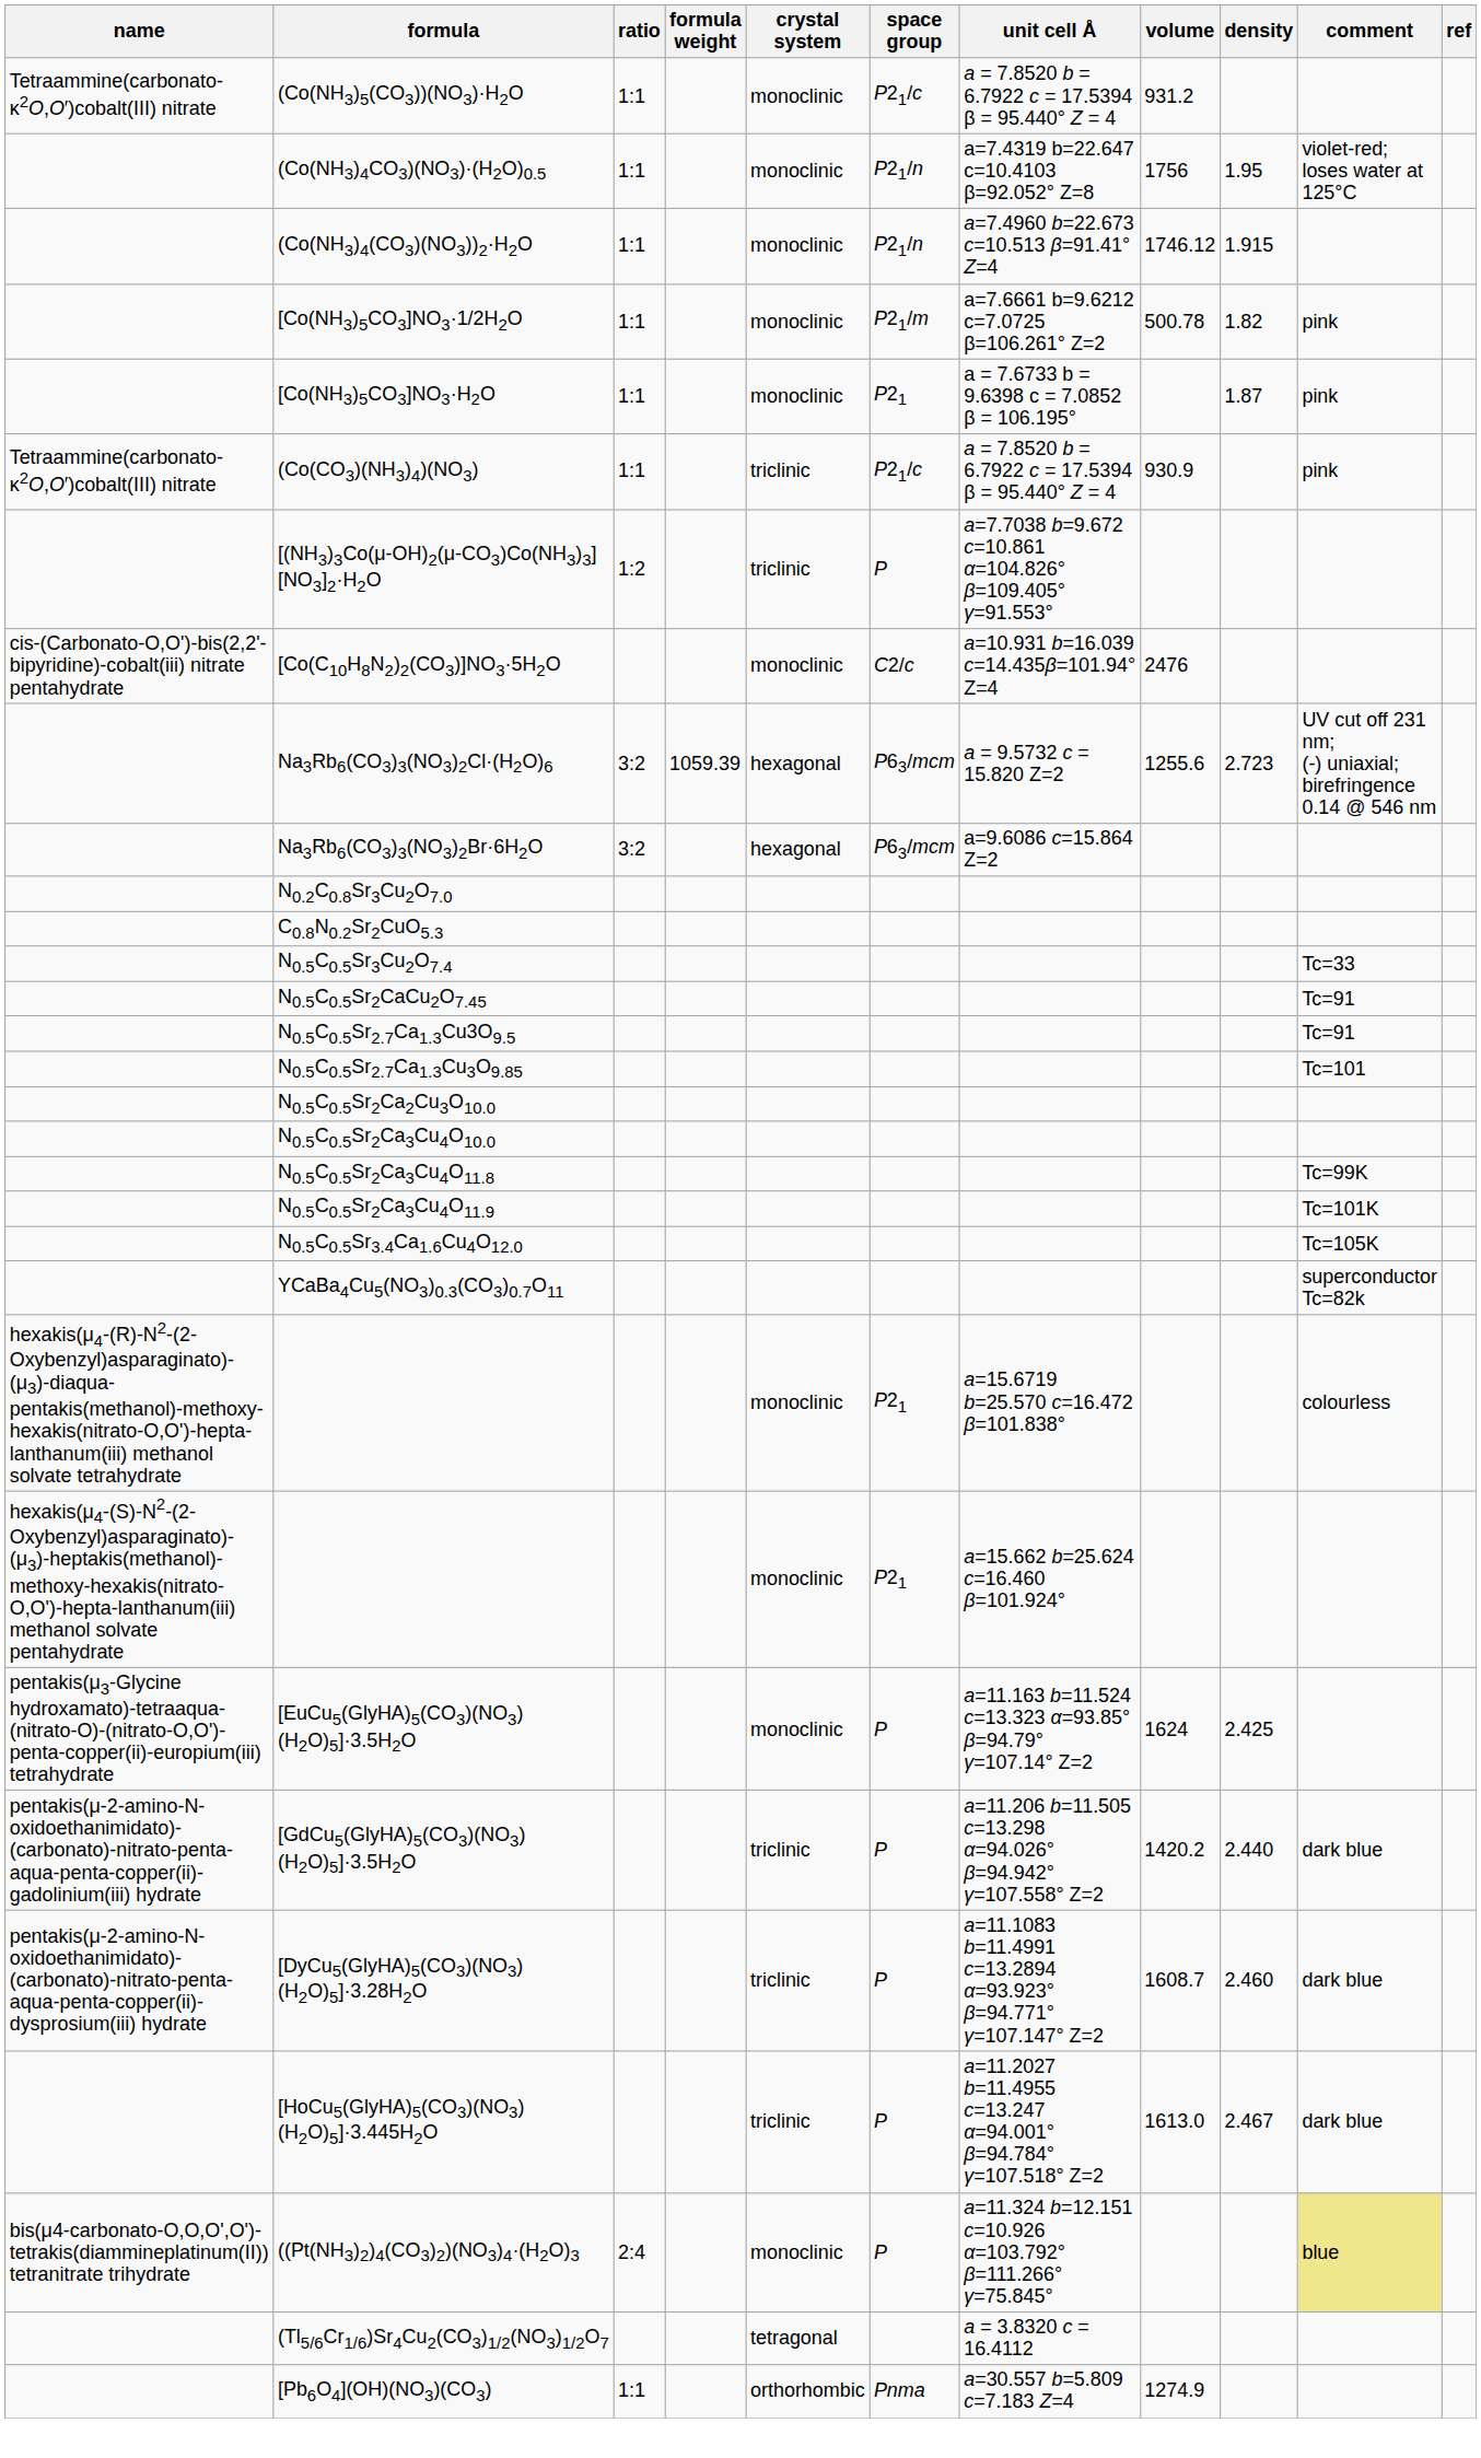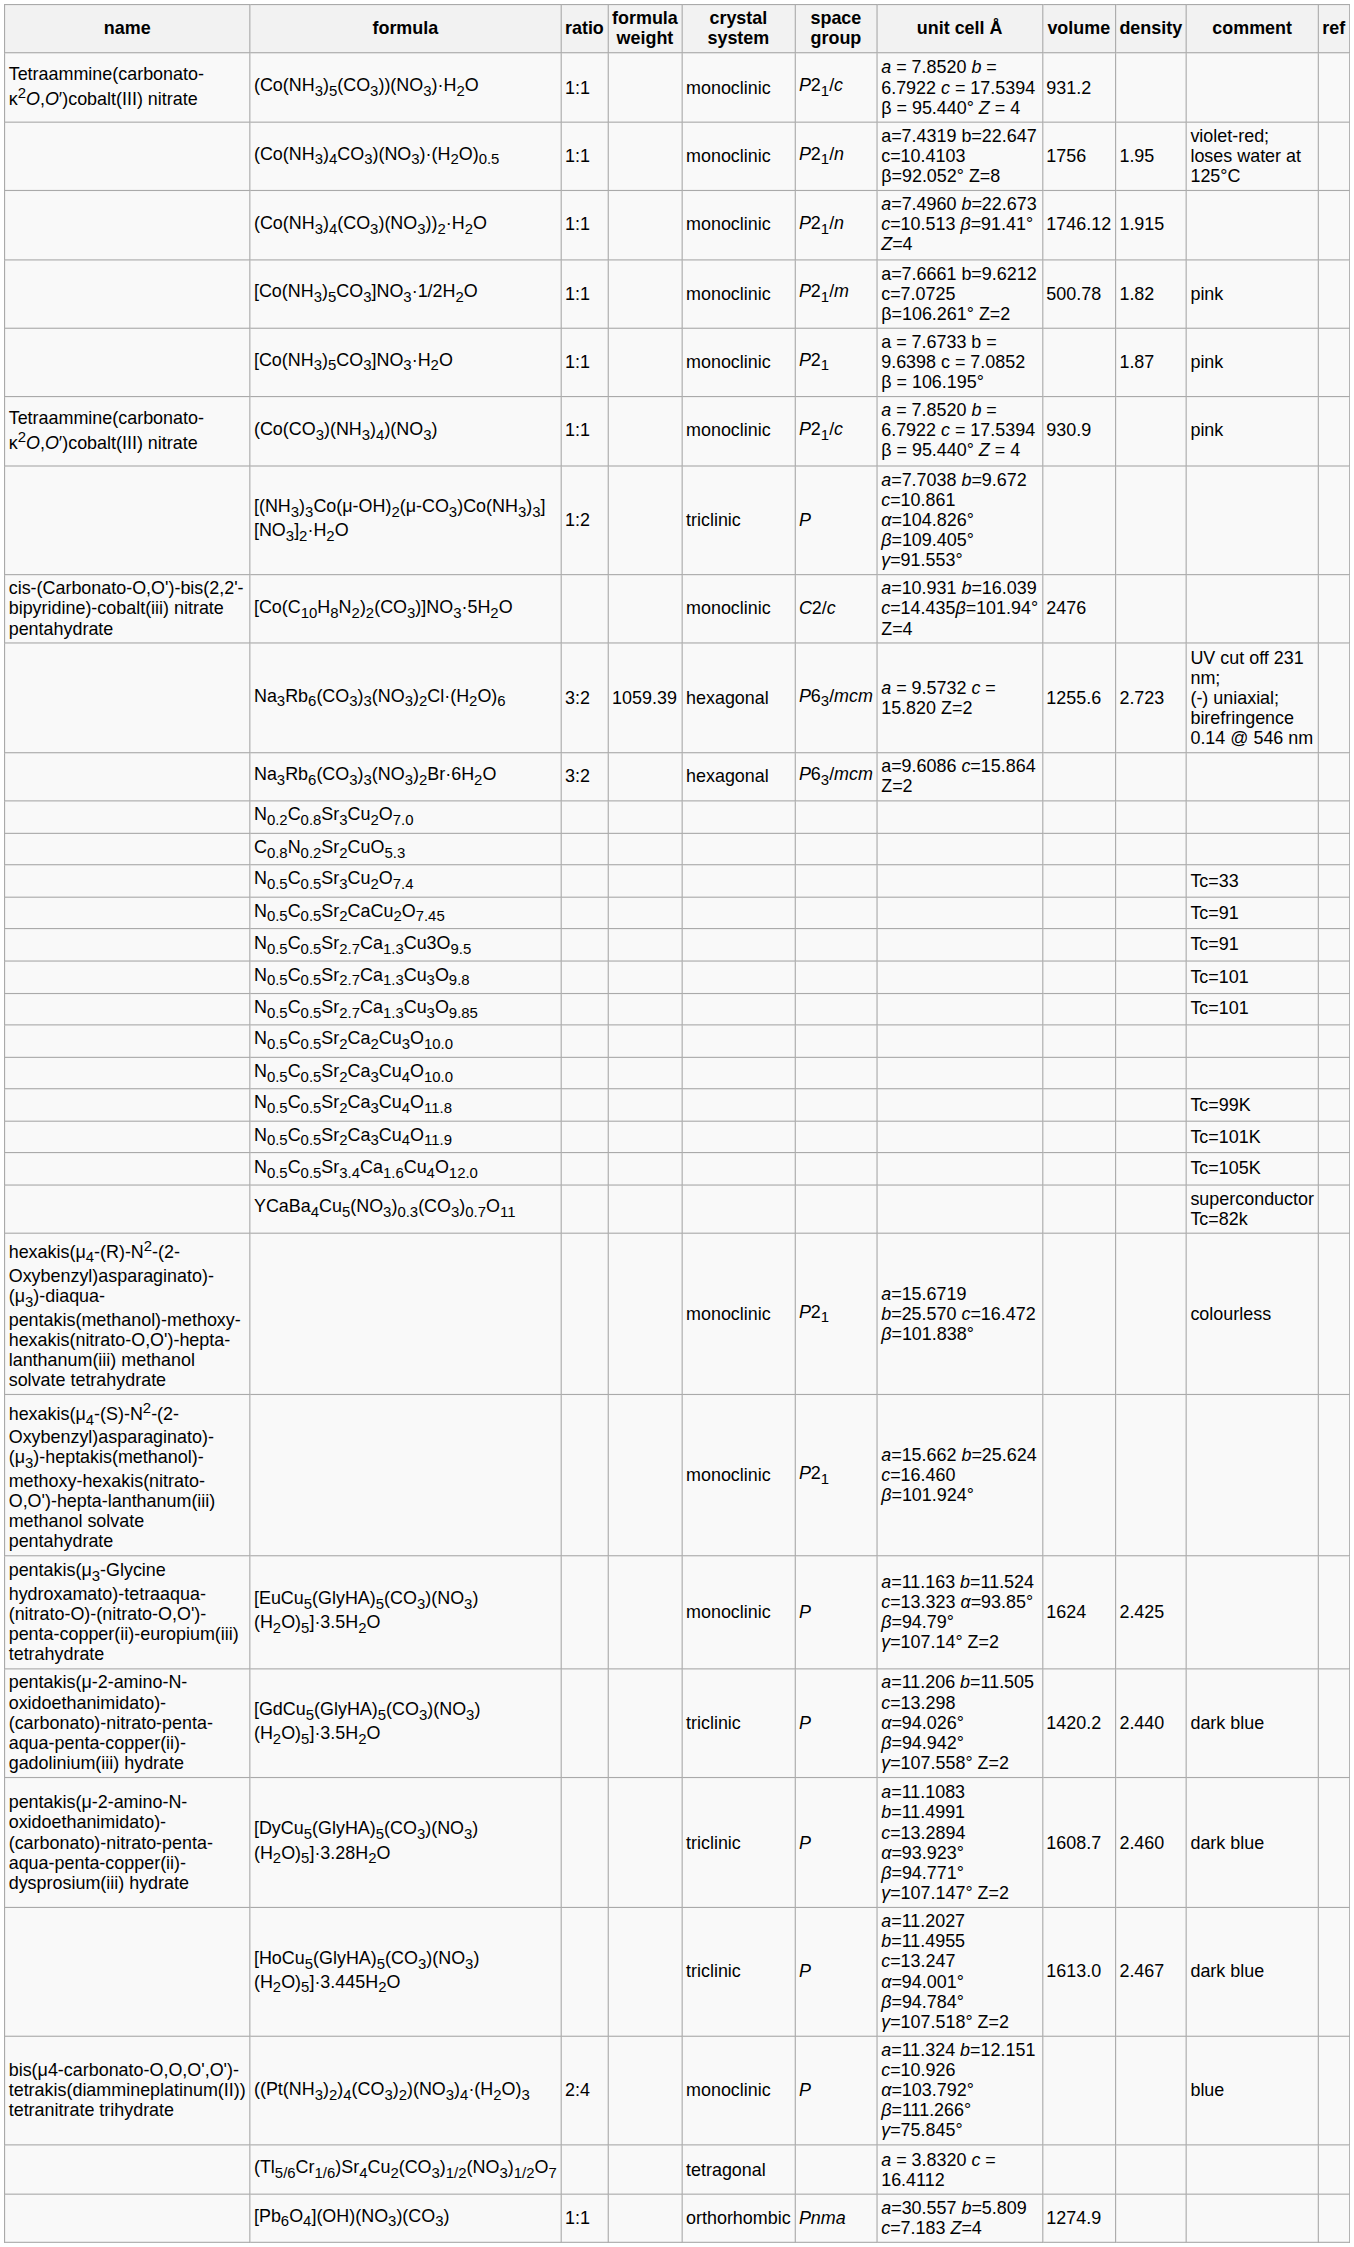(Co(CO3)(NH3)4)(NO3) | crystal system: triclinic -> monoclinic
+ row: N0.5C0.5Sr2.7Ca1.3Cu3O9.8 | Tc=101
((Pt(NH3)2)4(CO3)2)(NO3)4·(H2O)3 | comment: khaki background -> no background
